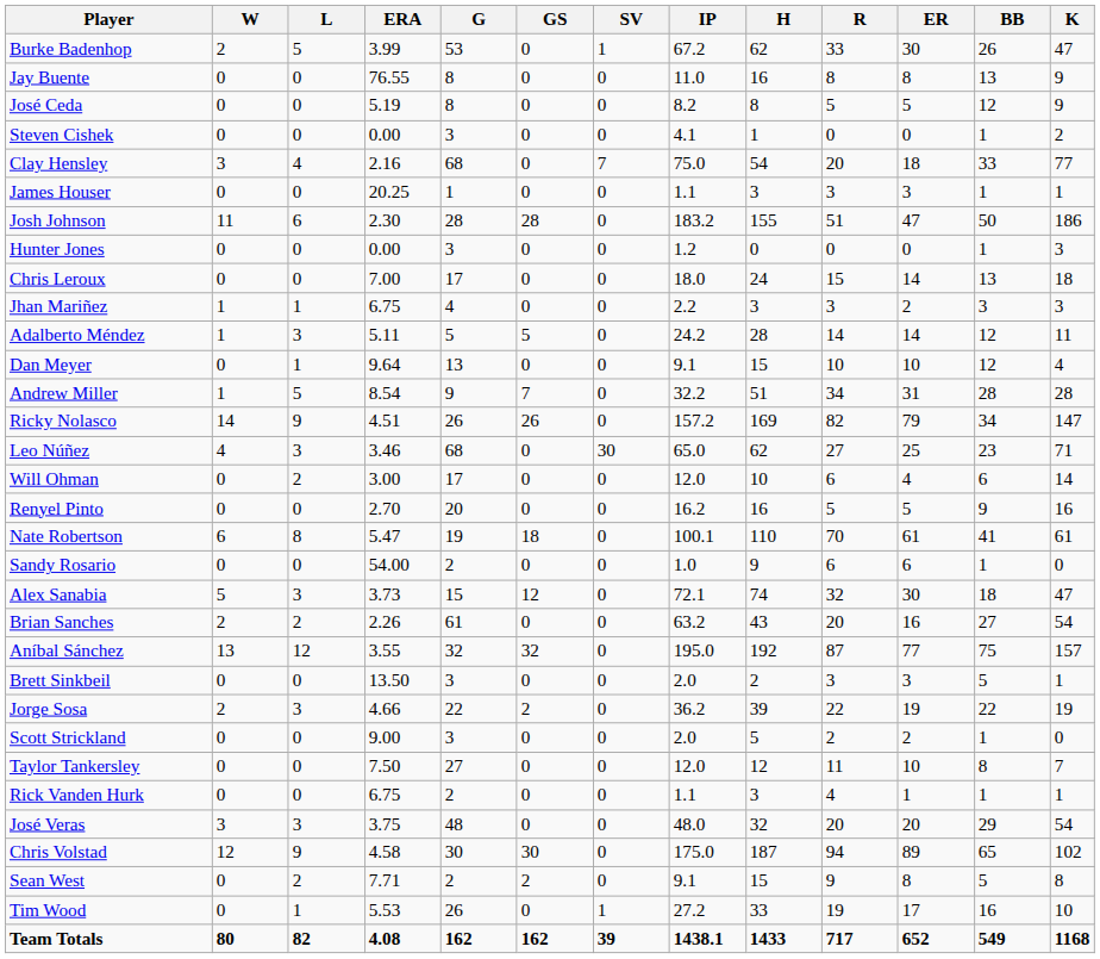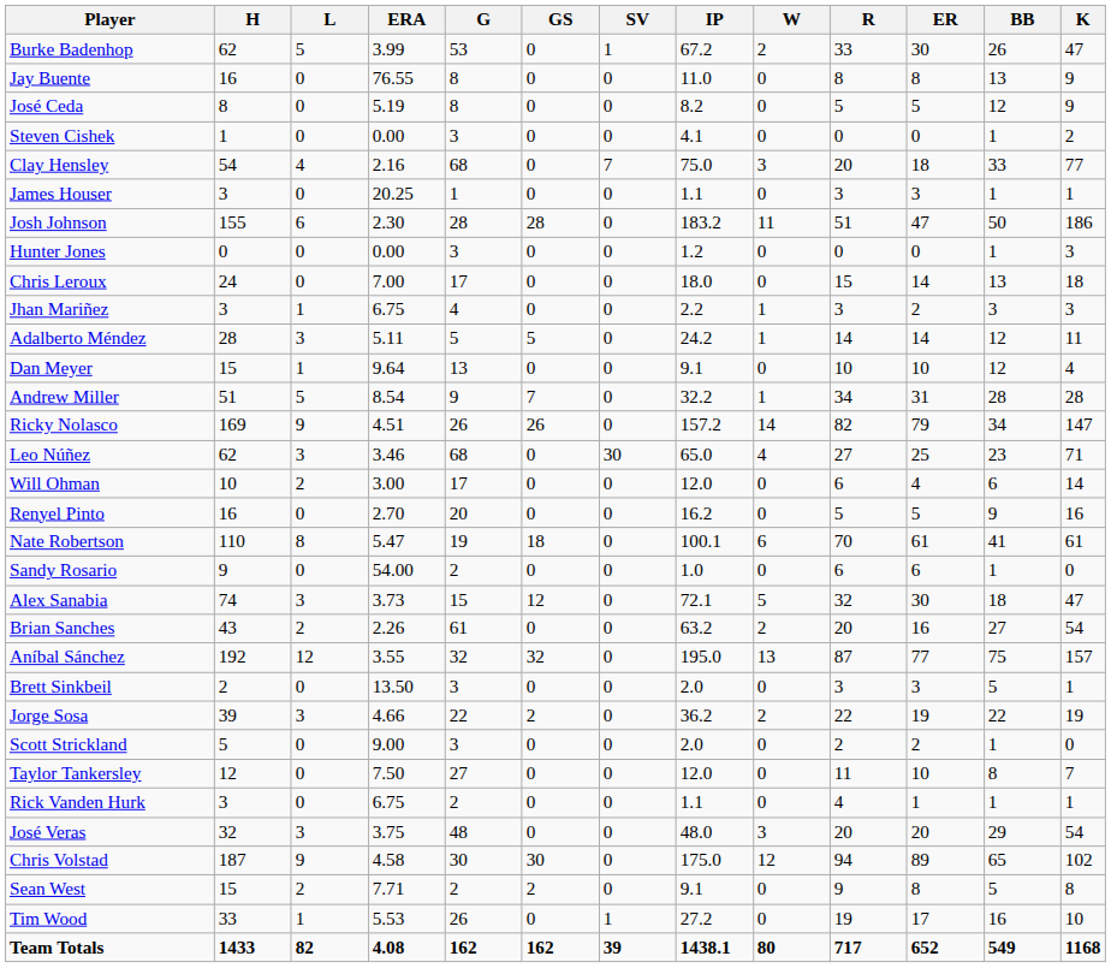columns swapped: W <-> H
